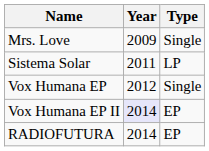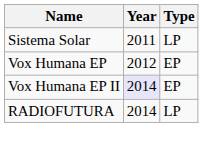- row: Mrs. Love | 2009 | Single
Vox Humana EP | Type: Single -> EP
RADIOFUTURA | Type: EP -> LP
